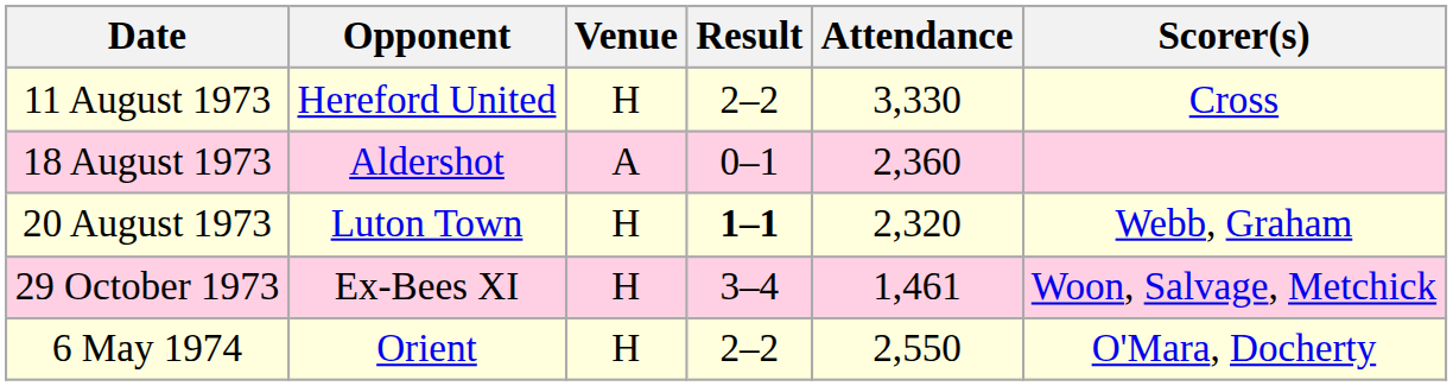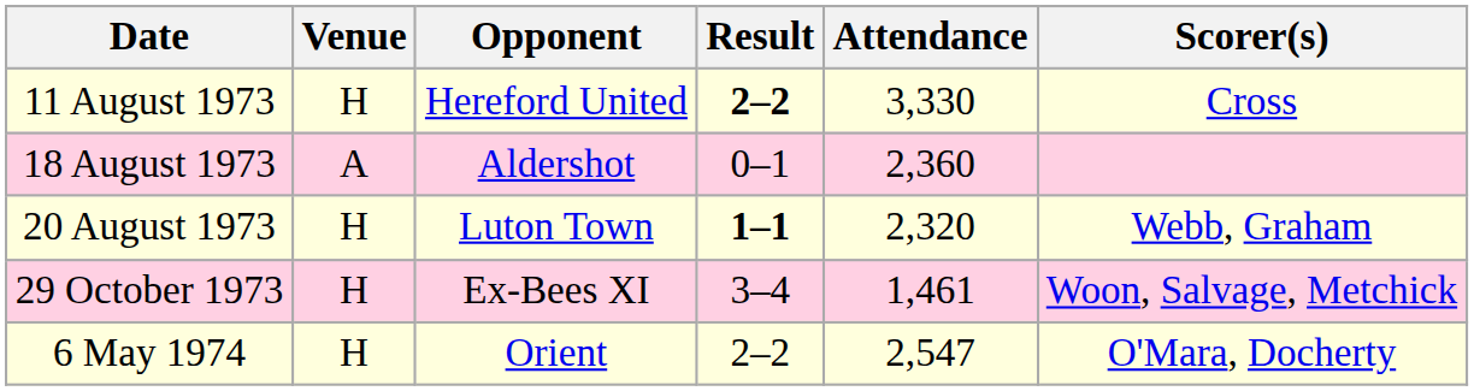columns swapped: Opponent <-> Venue
11 August 1973 | Result: normal -> bold
6 May 1974 | Attendance: 2,550 -> 2,547
